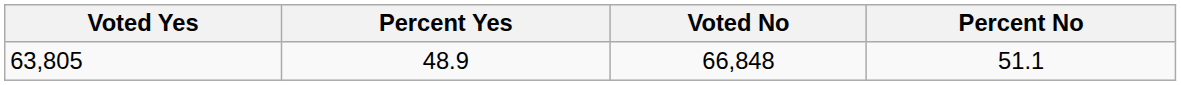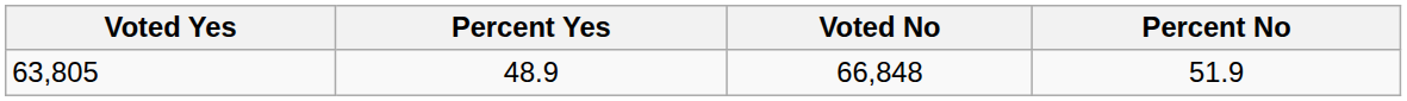63,805 | Percent No: 51.1 -> 51.9
